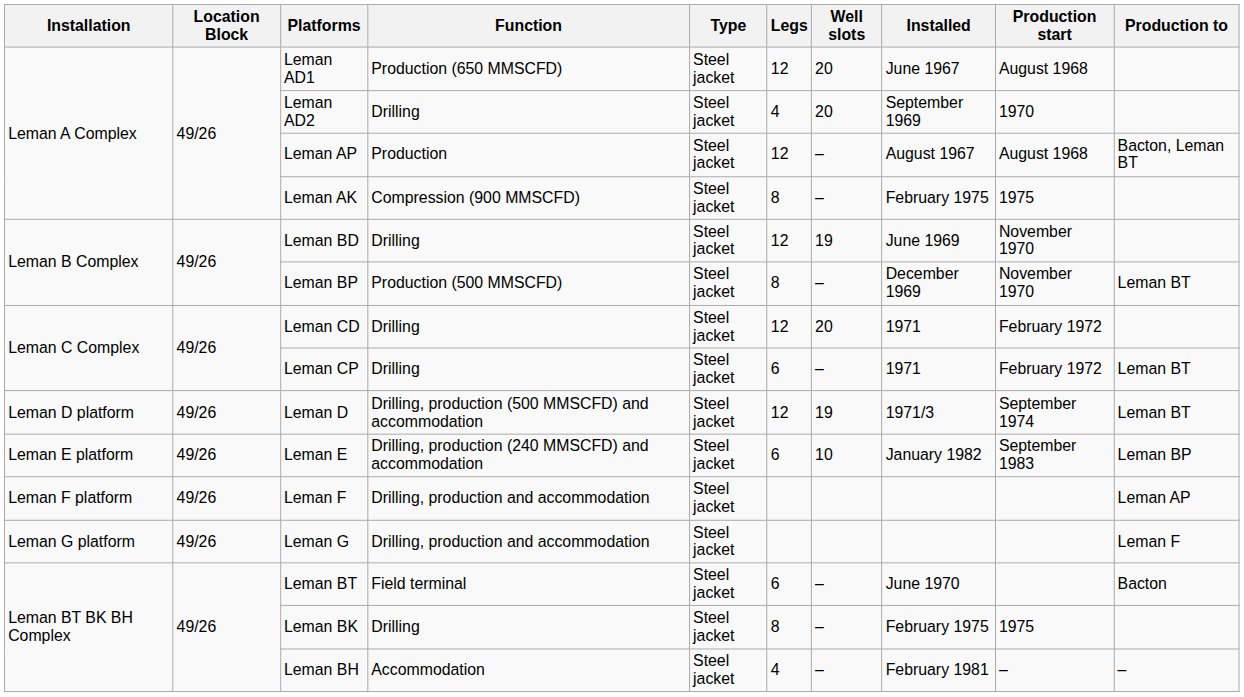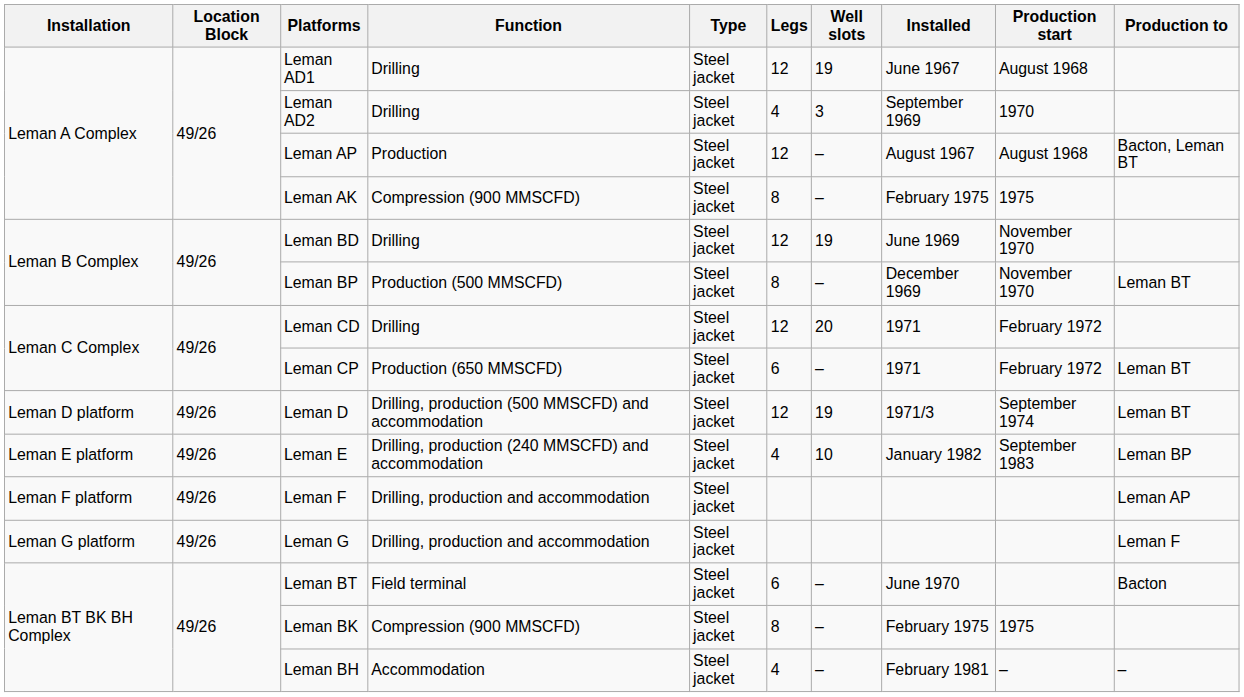Leman AD1 | Function: Production (650 MMSCFD) -> Drilling
Leman AD1 | Well slots: 20 -> 19
Leman AD2 | Well slots: 20 -> 3
Leman CP | Function: Drilling -> Production (650 MMSCFD)
Leman E | Legs: 6 -> 4
Leman BK | Function: Drilling -> Compression (900 MMSCFD)
